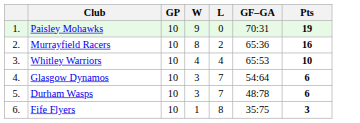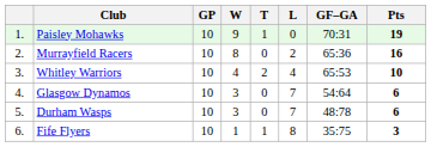+ column: T | 1 | 0 | 2 | 0 | 0 | 1
